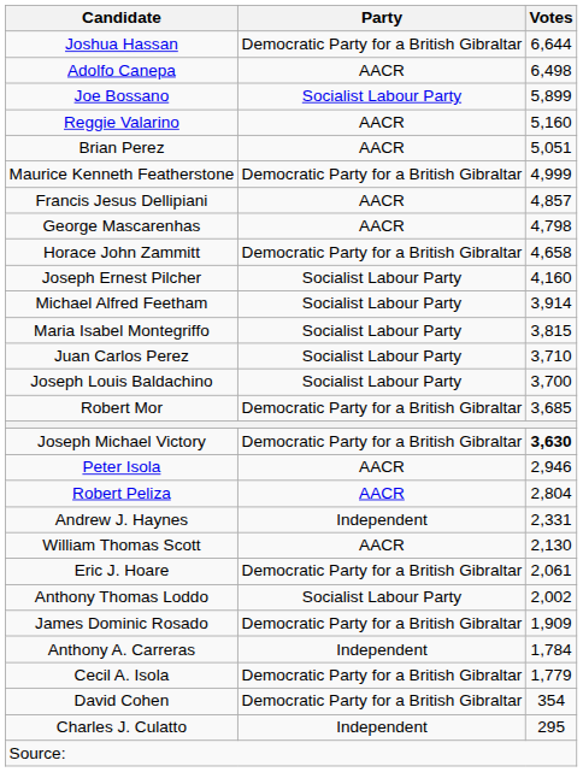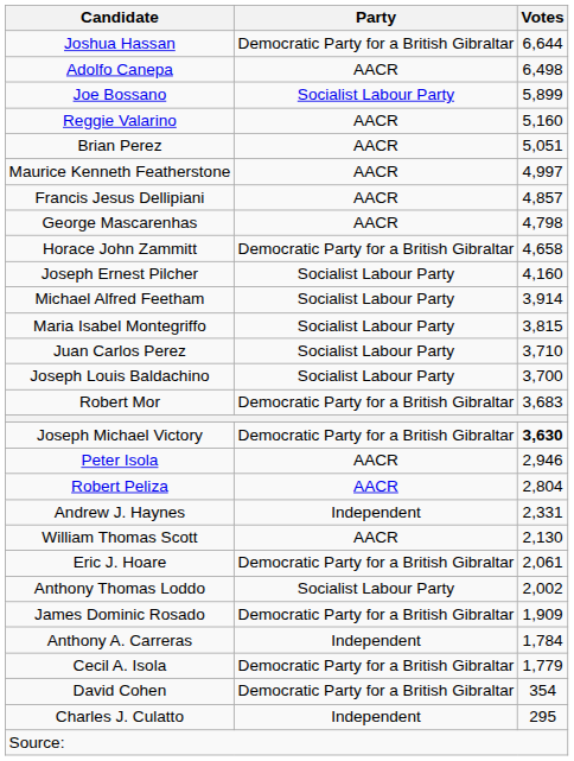Maurice Kenneth Featherstone | Party: Democratic Party for a British Gibraltar -> AACR
Maurice Kenneth Featherstone | Votes: 4,999 -> 4,997
Robert Mor | Votes: 3,685 -> 3,683
